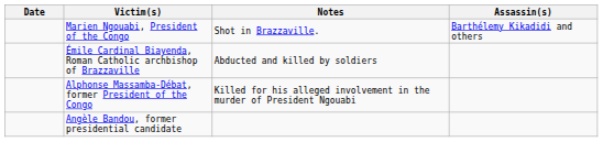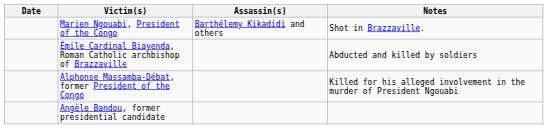columns swapped: Assassin(s) <-> Notes
